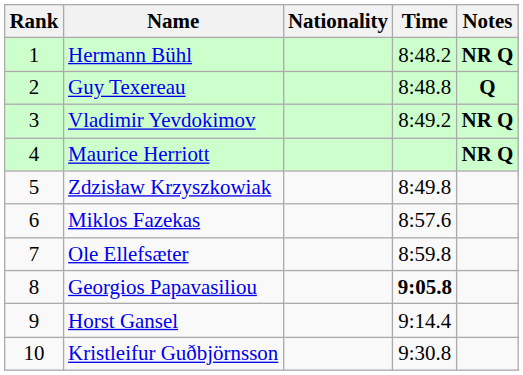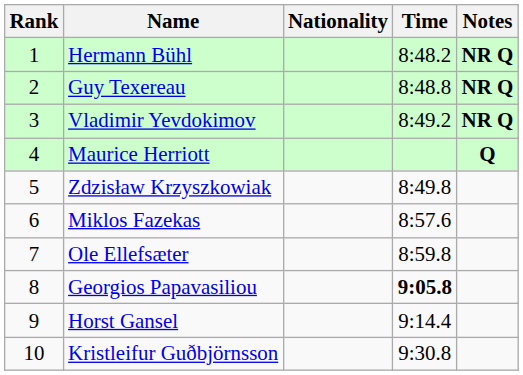Guy Texereau | Notes: Q -> NR Q
Maurice Herriott | Notes: NR Q -> Q
